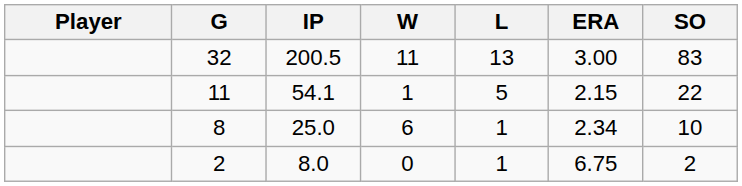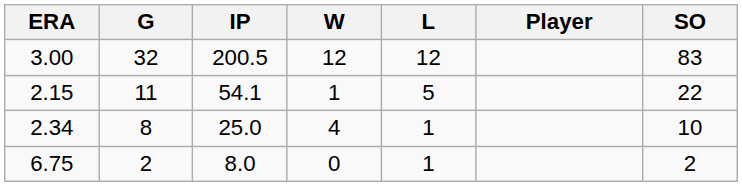columns swapped: Player <-> ERA
32 | W: 11 -> 12
32 | L: 13 -> 12
8 | W: 6 -> 4
